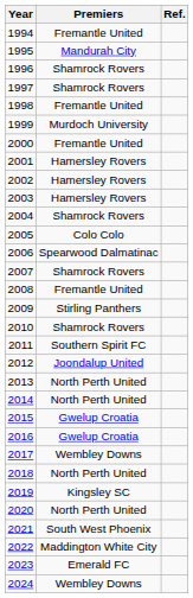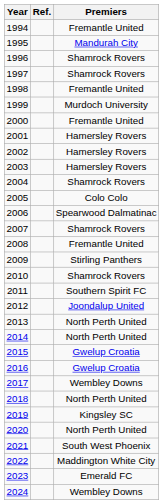columns swapped: Premiers <-> Ref.
